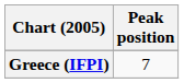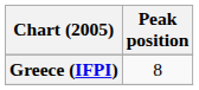Greece (IFPI) | Peak position: 7 -> 8
